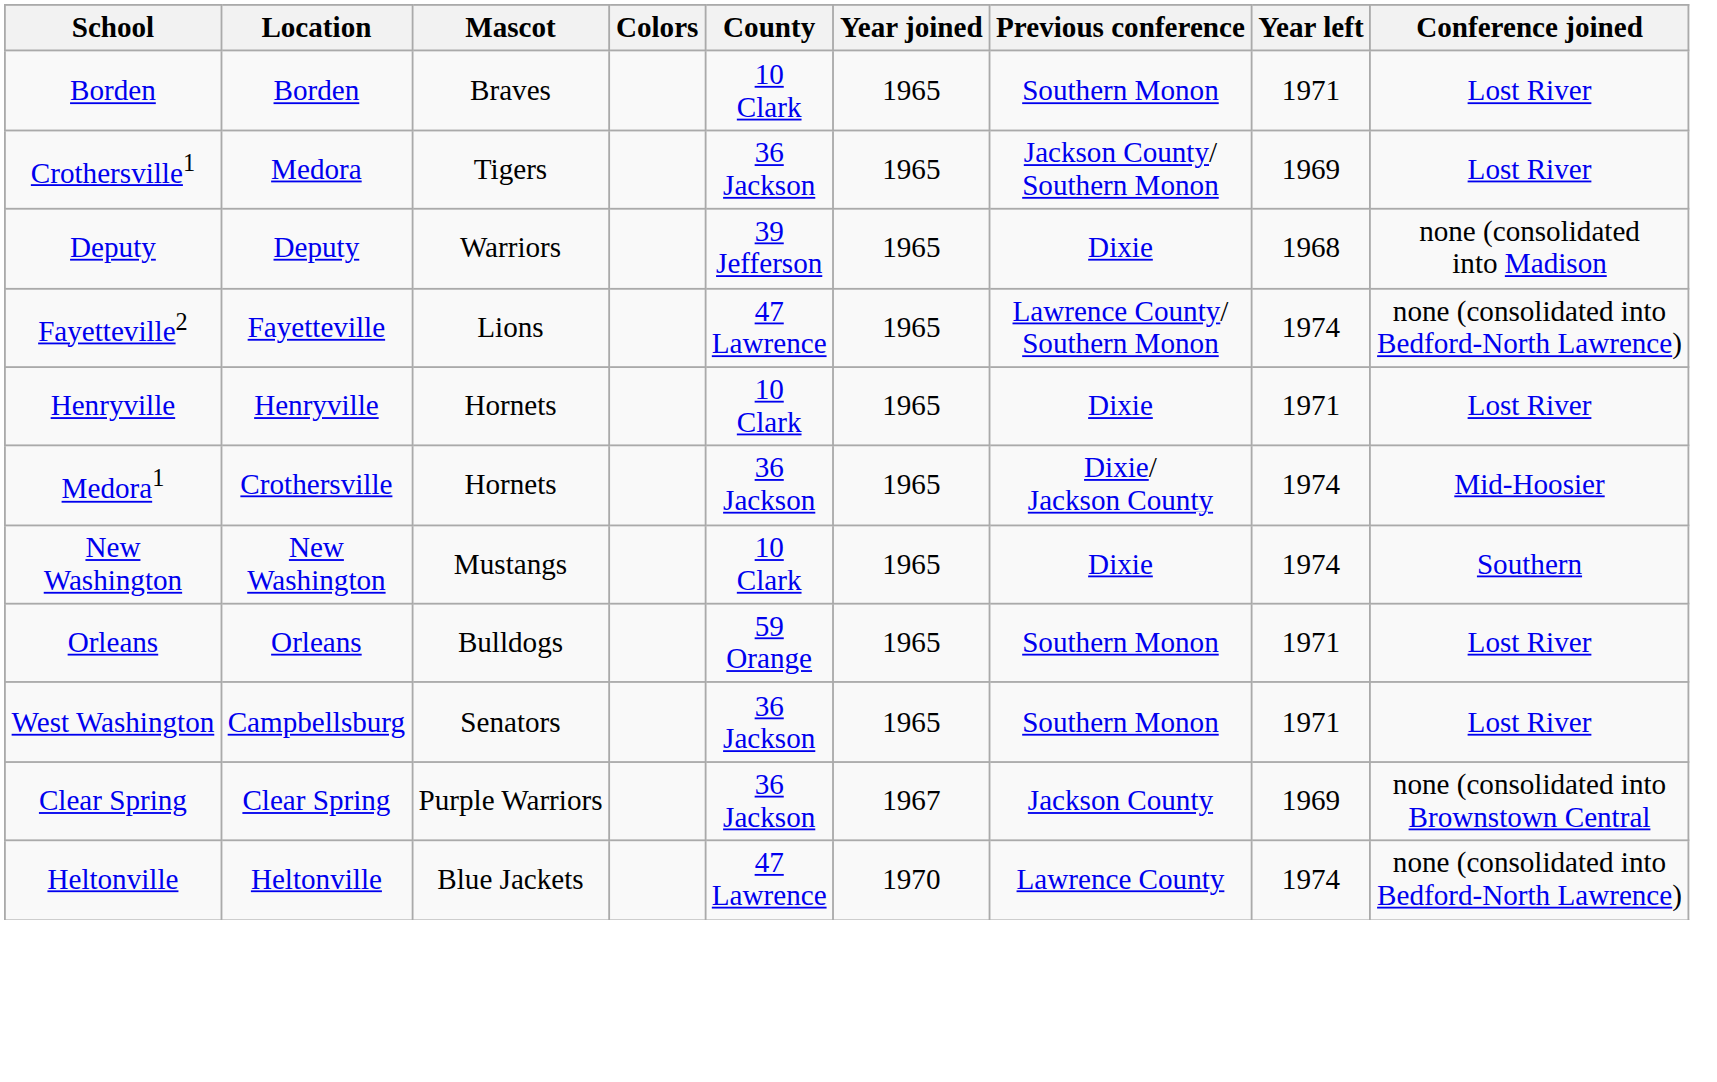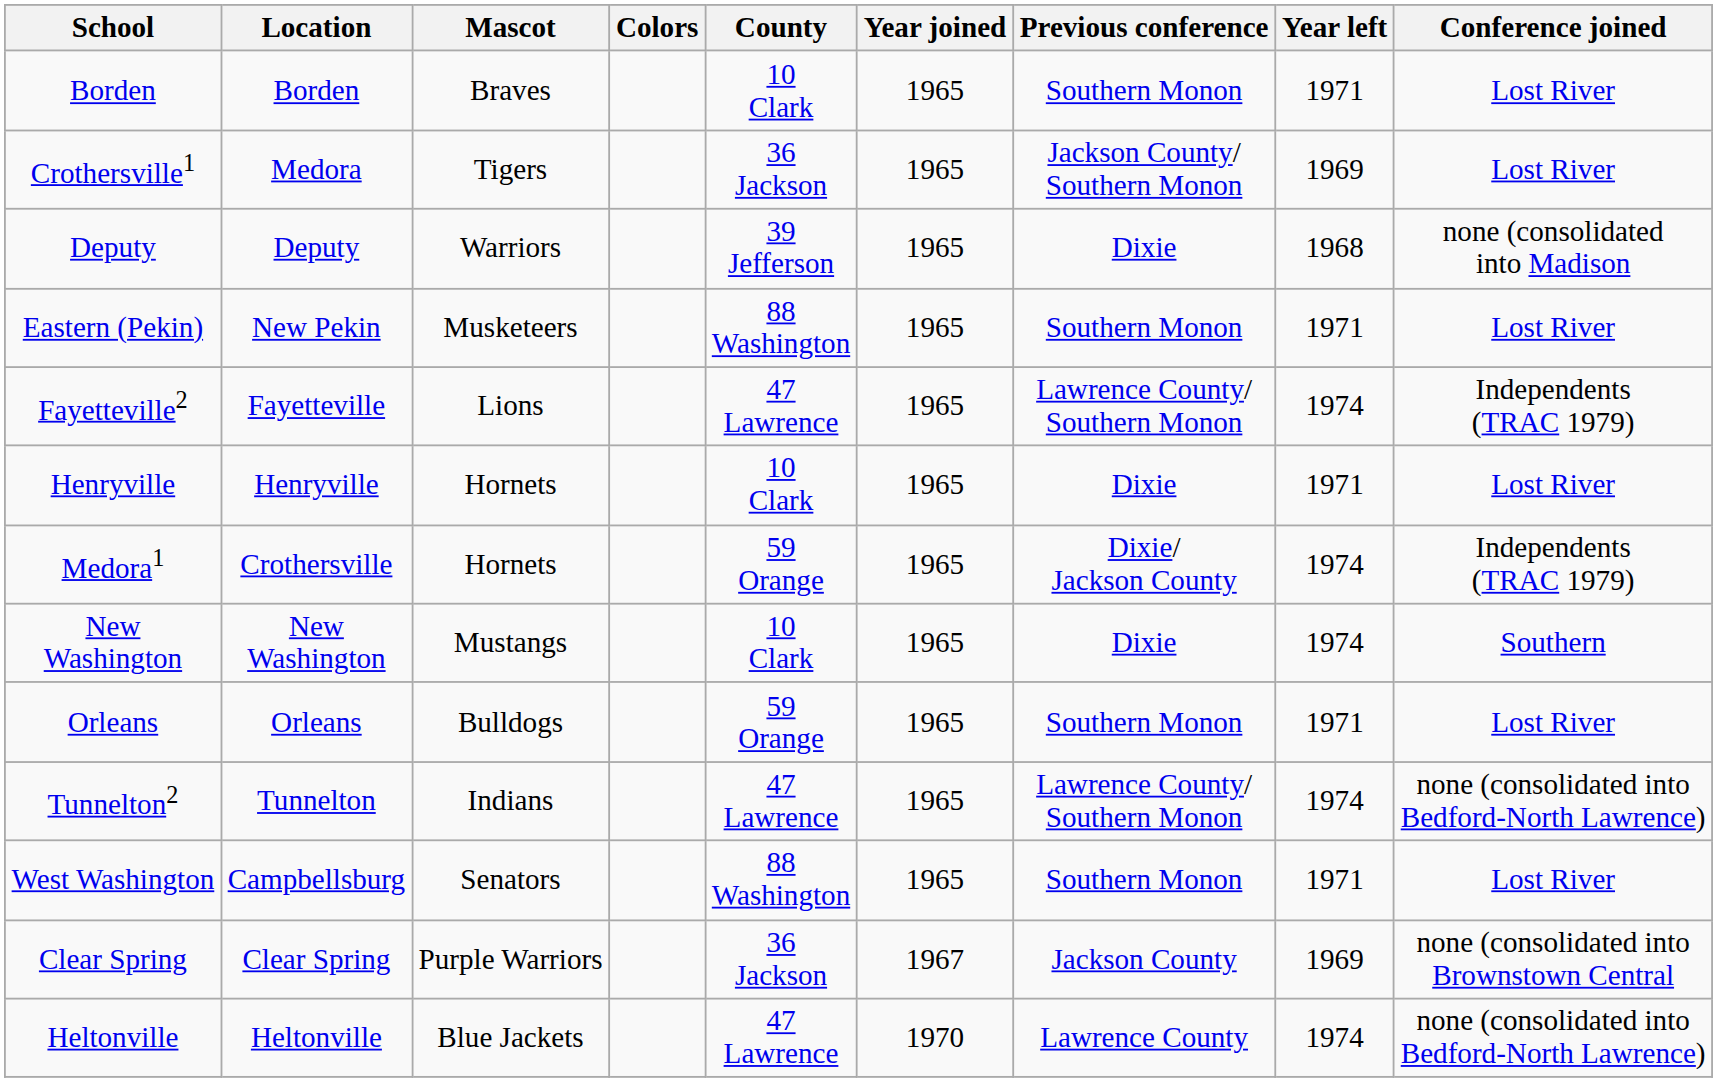+ row: Eastern (Pekin) | New Pekin | Musketeers | 88 Washington | 1965 | Southern Monon | 1971 | Lost River
Fayetteville2 | Conference joined: none (consolidated into Bedford-North Lawrence) -> Independents (TRAC 1979)
Medora1 | County: 36 Jackson -> 59 Orange
Medora1 | Conference joined: Mid-Hoosier -> Independents (TRAC 1979)
+ row: Tunnelton2 | Tunnelton | Indians | 47 Lawrence | 1965 | Lawrence County/ Southern Monon | 1974 | none (consolidated into Bedford-North Lawrence)
West Washington | County: 36 Jackson -> 88 Washington
